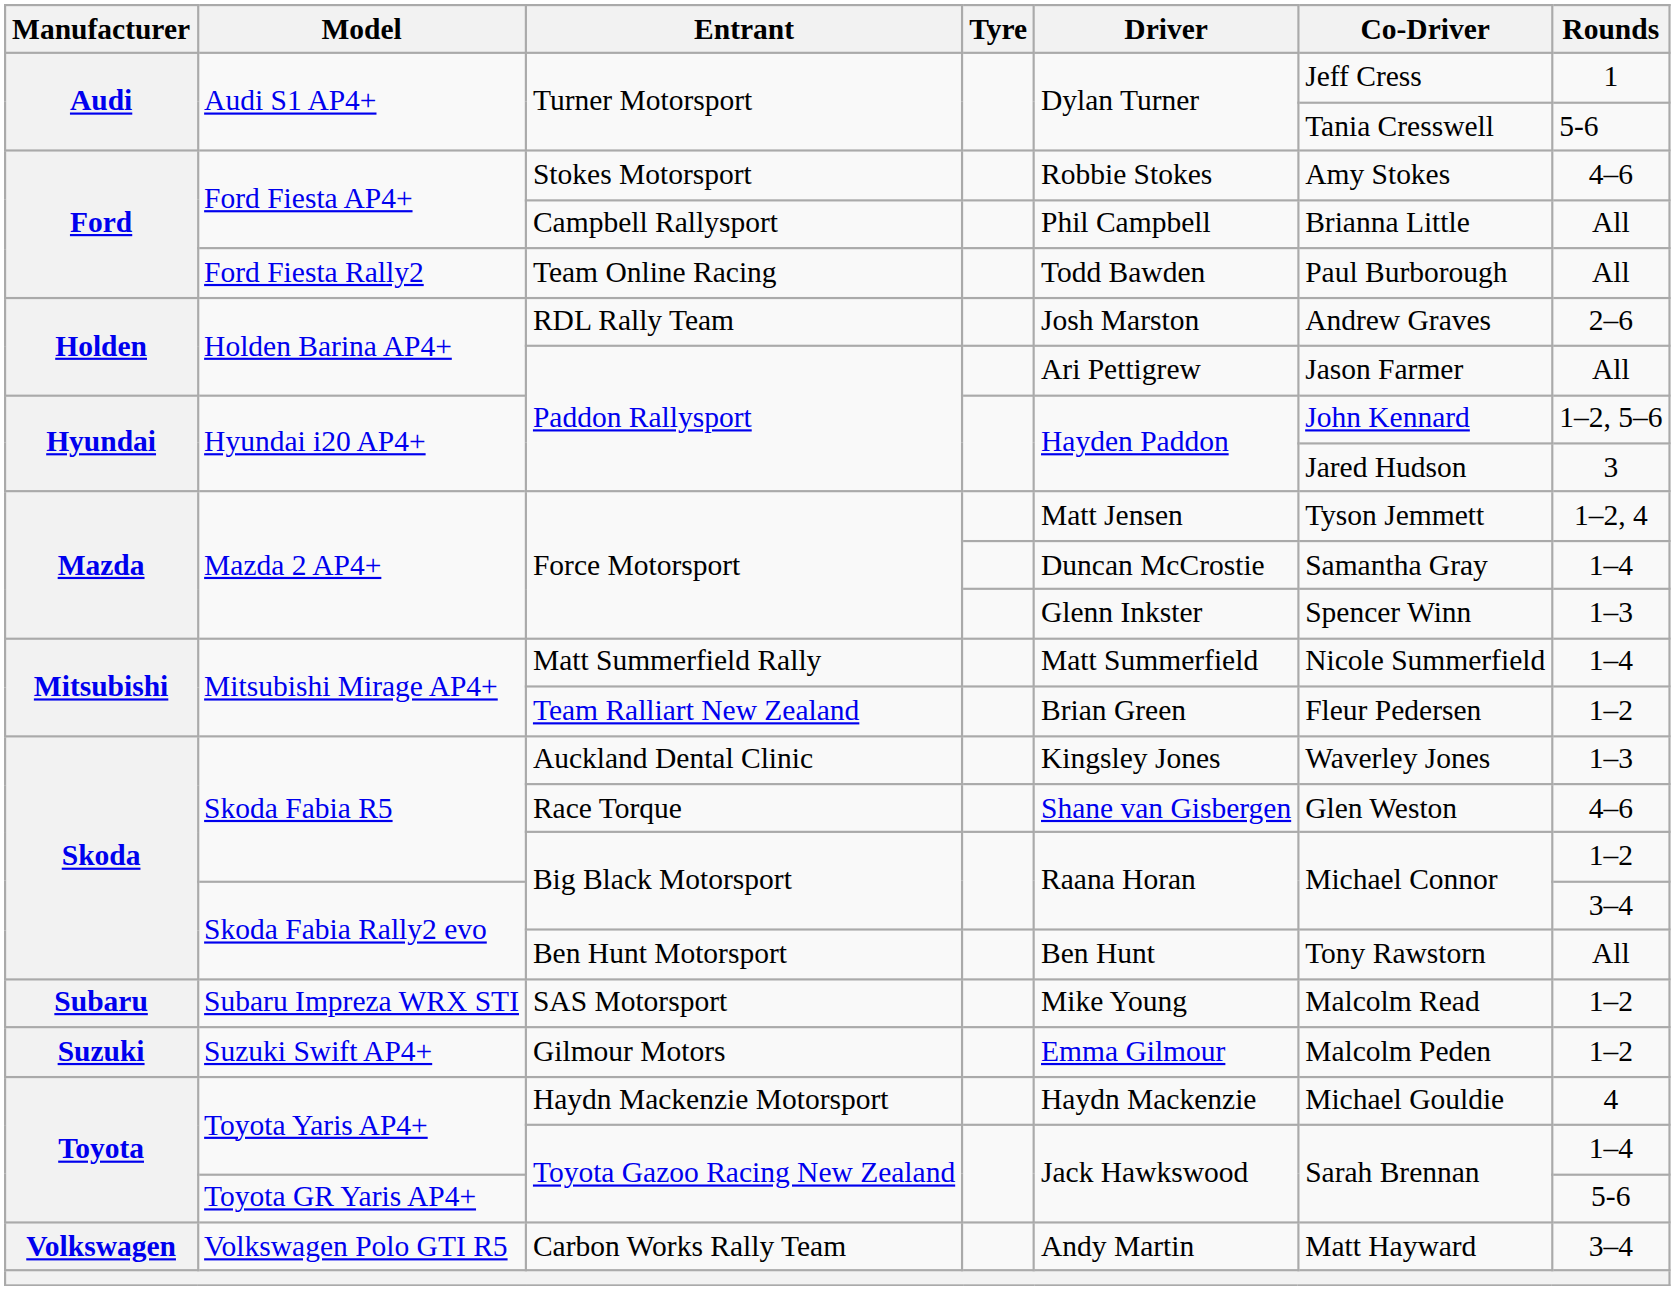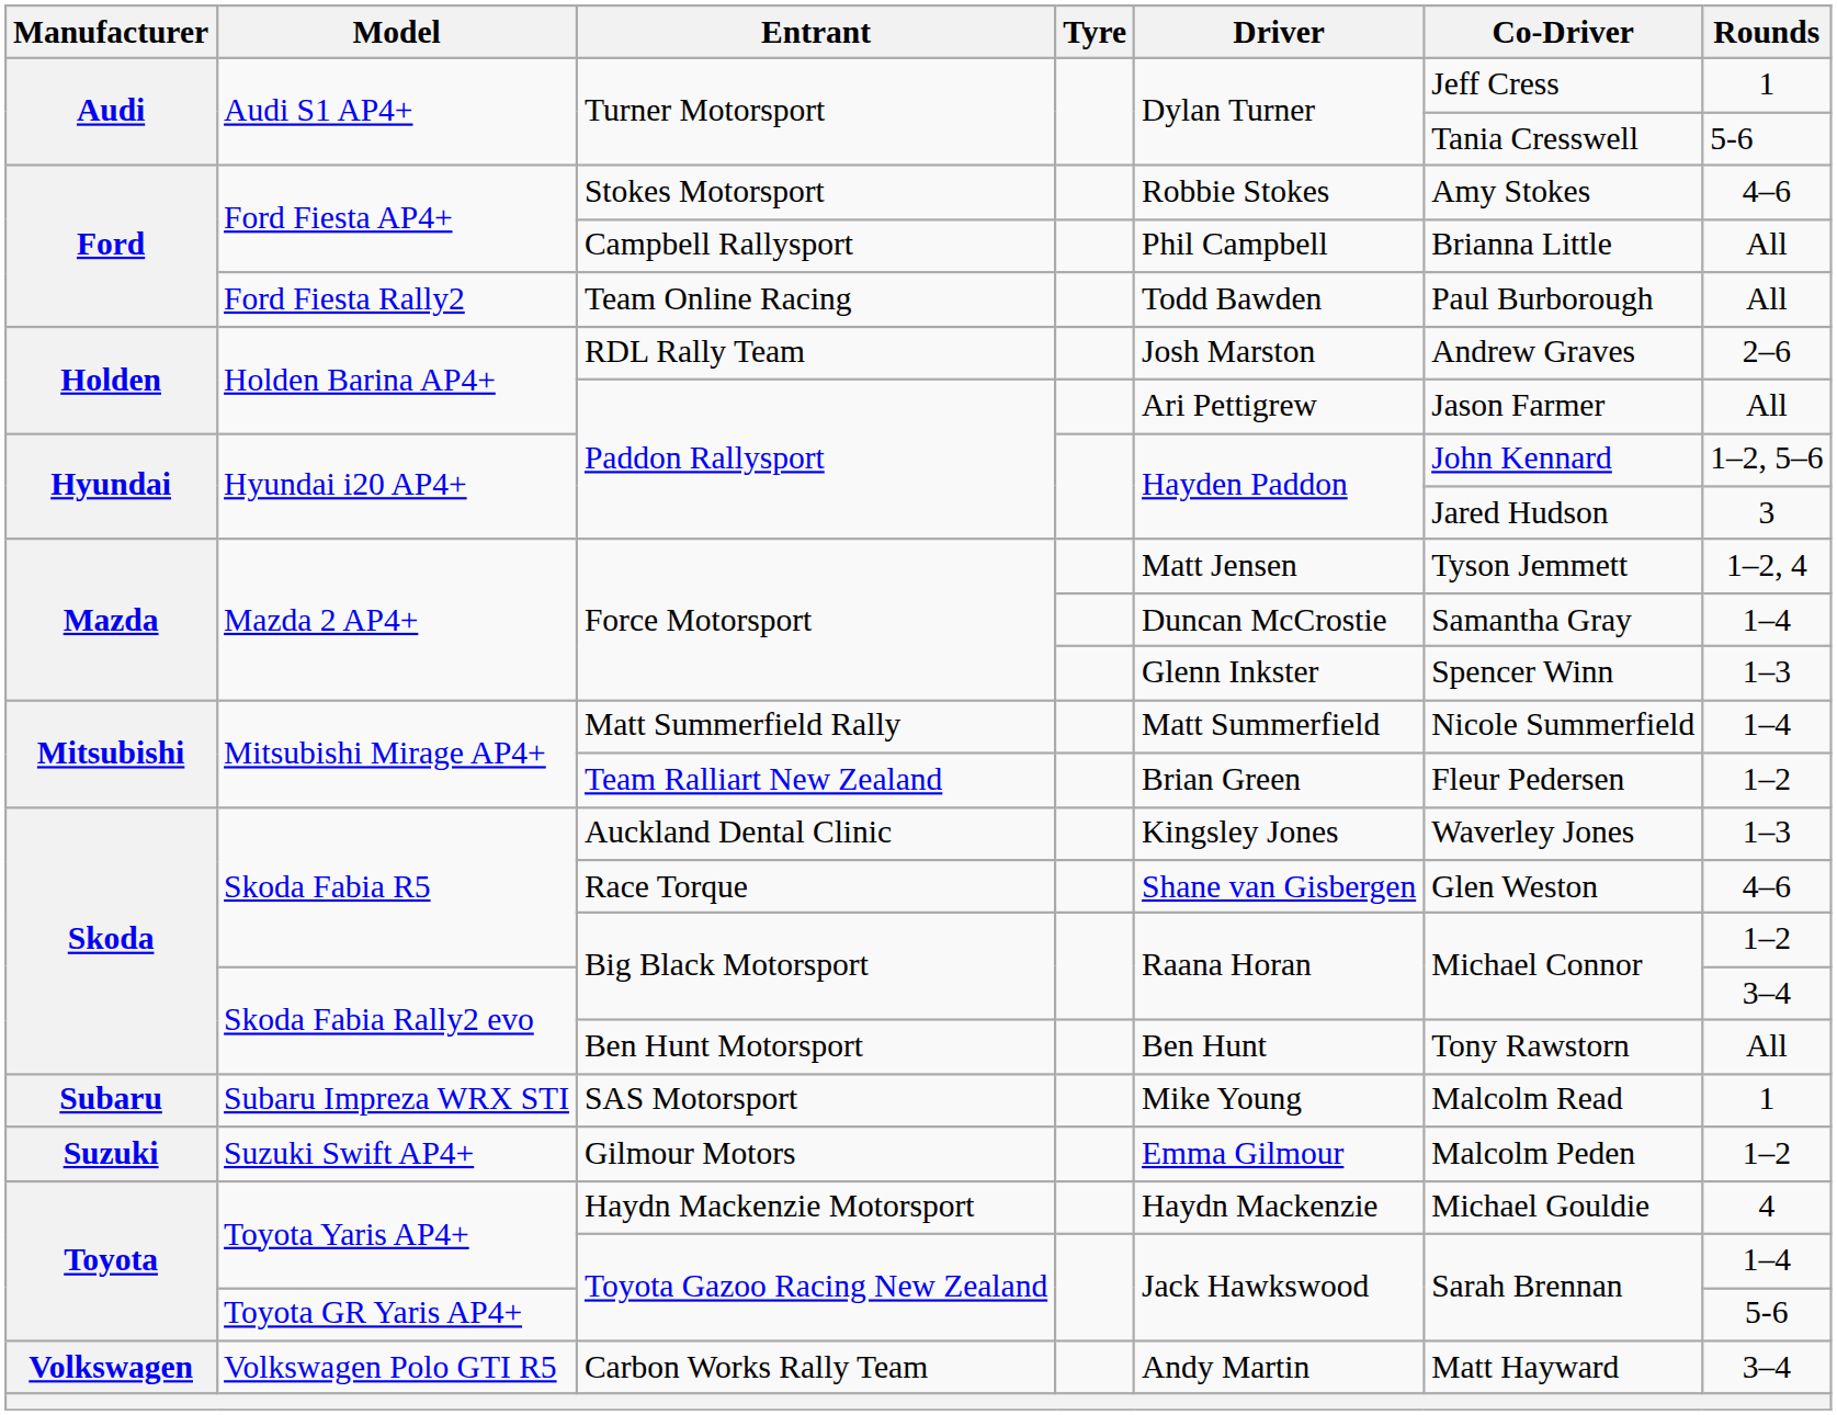SAS Motorsport | Rounds: 1–2 -> 1
